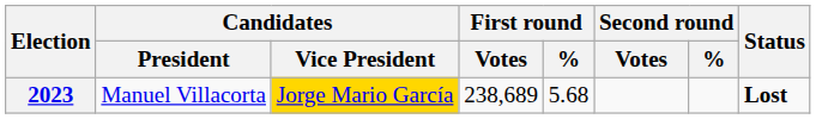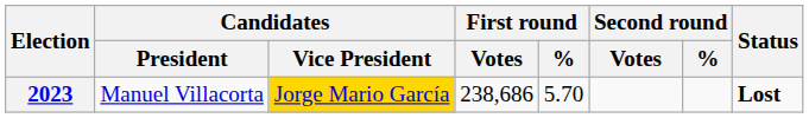2023 | First round / Votes: 238,689 -> 238,686
2023 | First round / %: 5.68 -> 5.70
